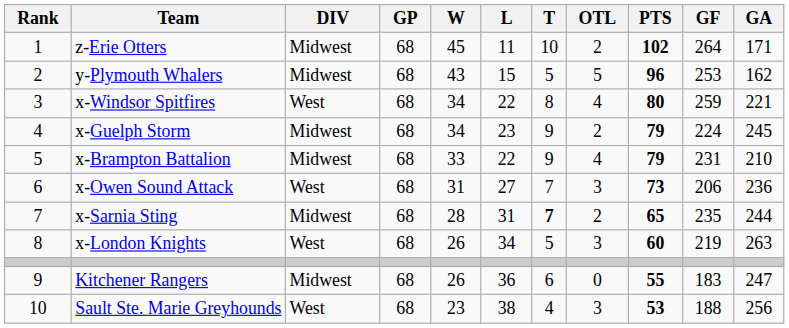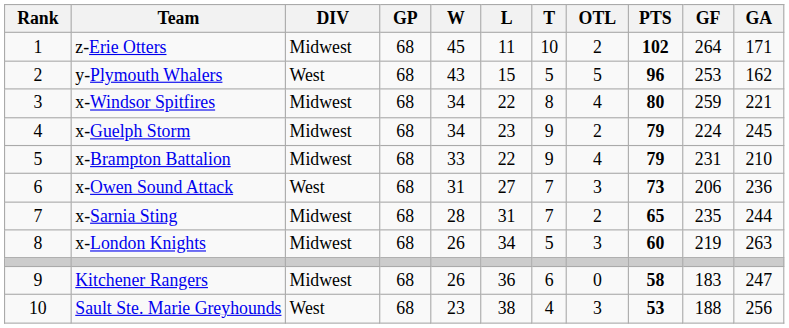y-Plymouth Whalers | DIV: Midwest -> West
x-Windsor Spitfires | DIV: West -> Midwest
x-Sarnia Sting | T: bold -> normal
x-London Knights | DIV: West -> Midwest
Kitchener Rangers | PTS: 55 -> 58
